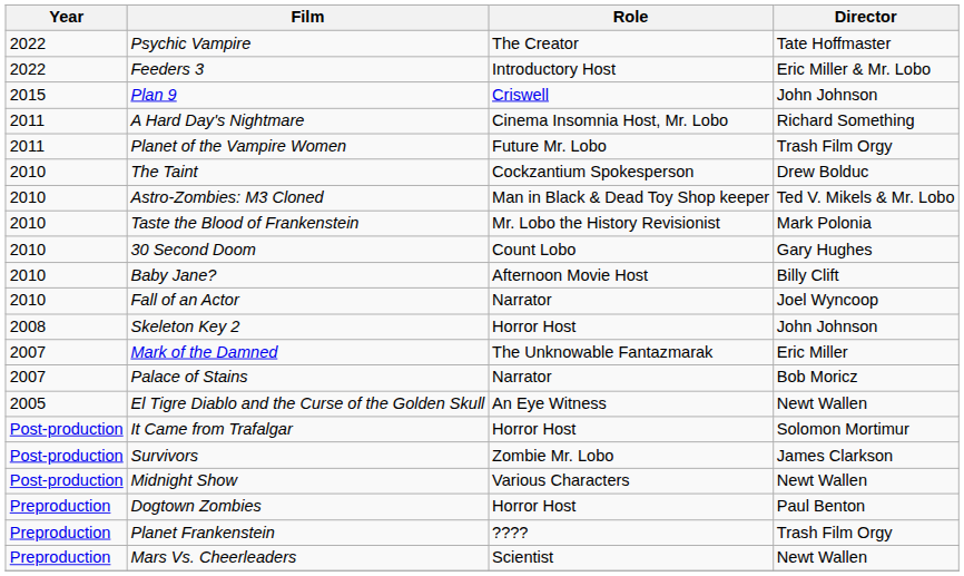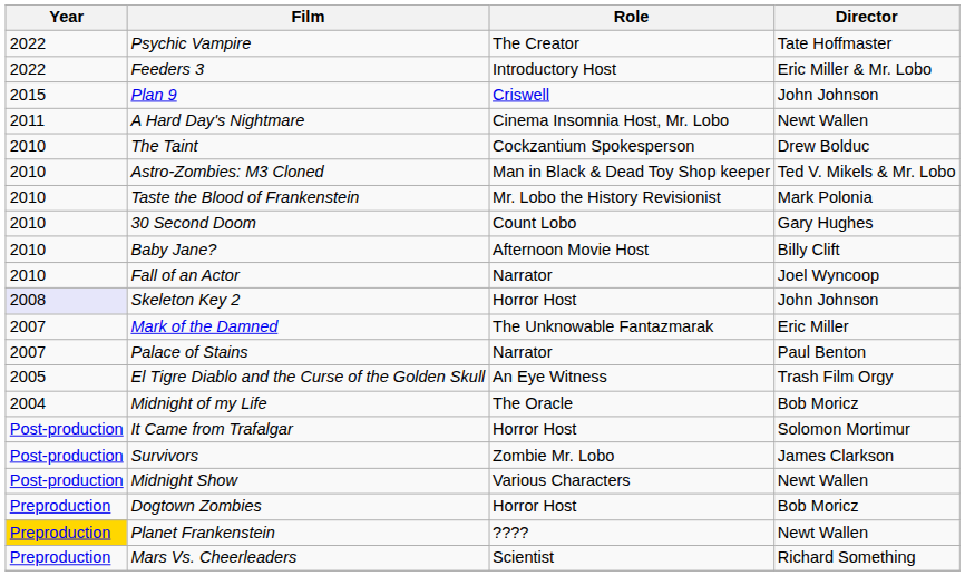A Hard Day's Nightmare | Director: Richard Something -> Newt Wallen
- row: 2011 | Planet of the Vampire Women | Future Mr. Lobo | Trash Film Orgy
Skeleton Key 2 | Year: no background -> lavender background
Palace of Stains | Director: Bob Moricz -> Paul Benton
El Tigre Diablo and the Curse of the Golden Skull | Director: Newt Wallen -> Trash Film Orgy
+ row: 2004 | Midnight of my Life | The Oracle | Bob Moricz
Dogtown Zombies | Director: Paul Benton -> Bob Moricz
Planet Frankenstein | Year: no background -> gold background
Planet Frankenstein | Director: Trash Film Orgy -> Newt Wallen
Mars Vs. Cheerleaders | Director: Newt Wallen -> Richard Something
